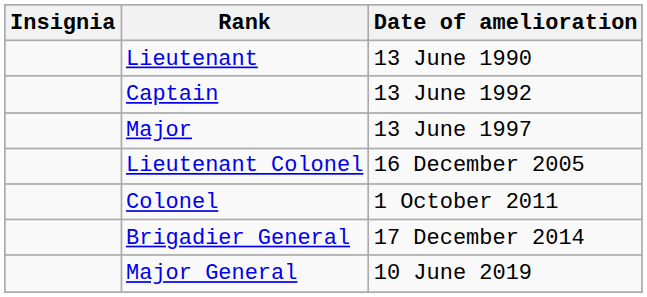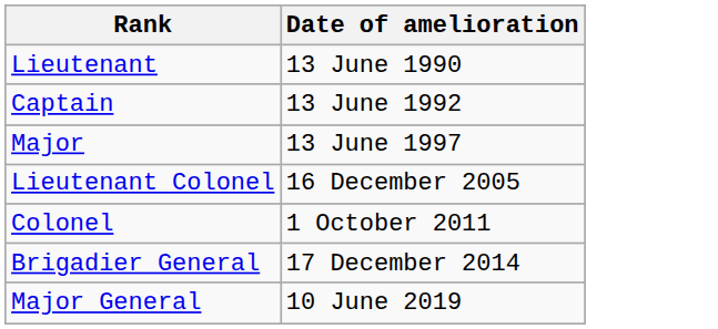- column: Insignia
